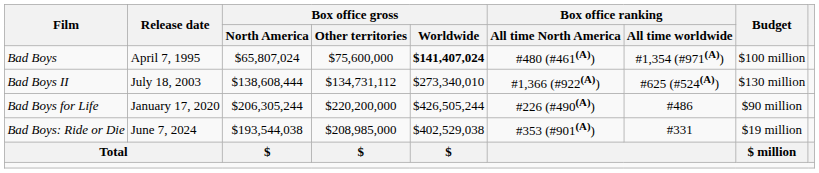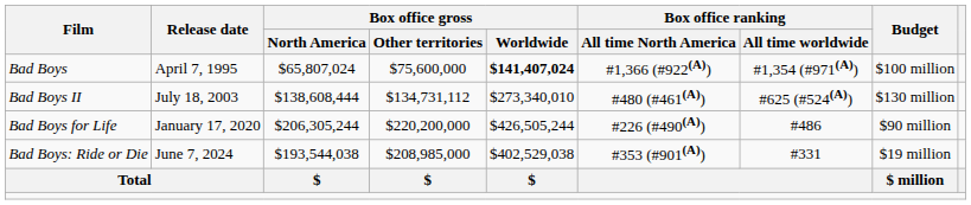Bad Boys | Box office ranking / All time North America: #480 (#461(A)) -> #1,366 (#922(A))
Bad Boys II | Box office ranking / All time North America: #1,366 (#922(A)) -> #480 (#461(A))
